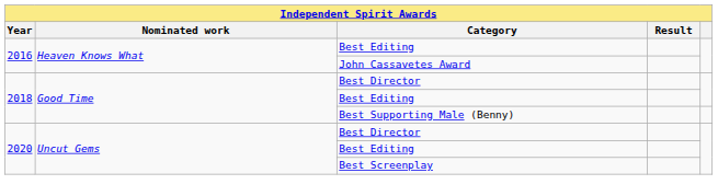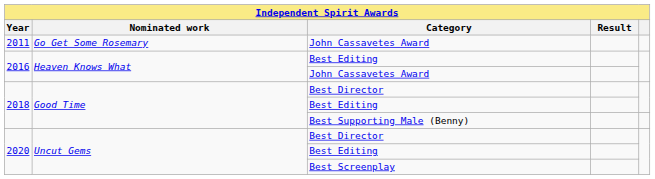+ row: 2011 | Go Get Some Rosemary | John Cassavetes Award
